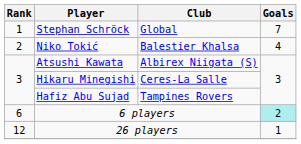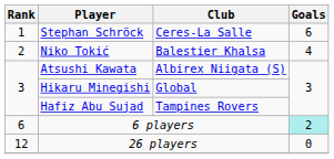Stephan Schröck | Club: Global -> Ceres-La Salle
Stephan Schröck | Goals: 7 -> 6
Hikaru Minegishi | Club: Ceres-La Salle -> Global
26 players | Goals: 1 -> 0
